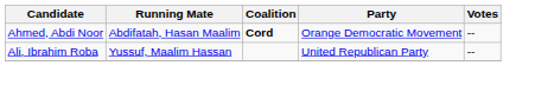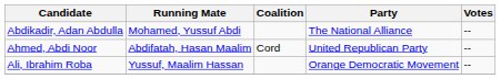+ row: Abdikadir, Adan Abdulla | Mohamed, Yussuf Abdi | The National Alliance | --
Ahmed, Abdi Noor | Coalition: bold -> normal
Ahmed, Abdi Noor | Party: Orange Democratic Movement -> United Republican Party
Ali, Ibrahim Roba | Party: United Republican Party -> Orange Democratic Movement
